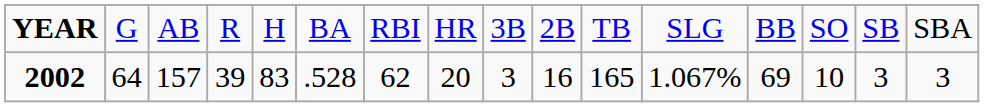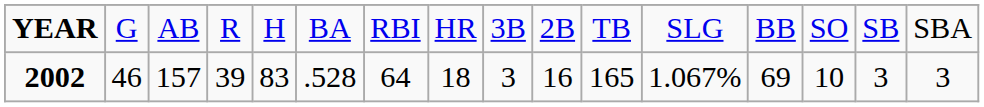2002 | column 2: 64 -> 46
2002 | column 7: 62 -> 64
2002 | column 8: 20 -> 18
